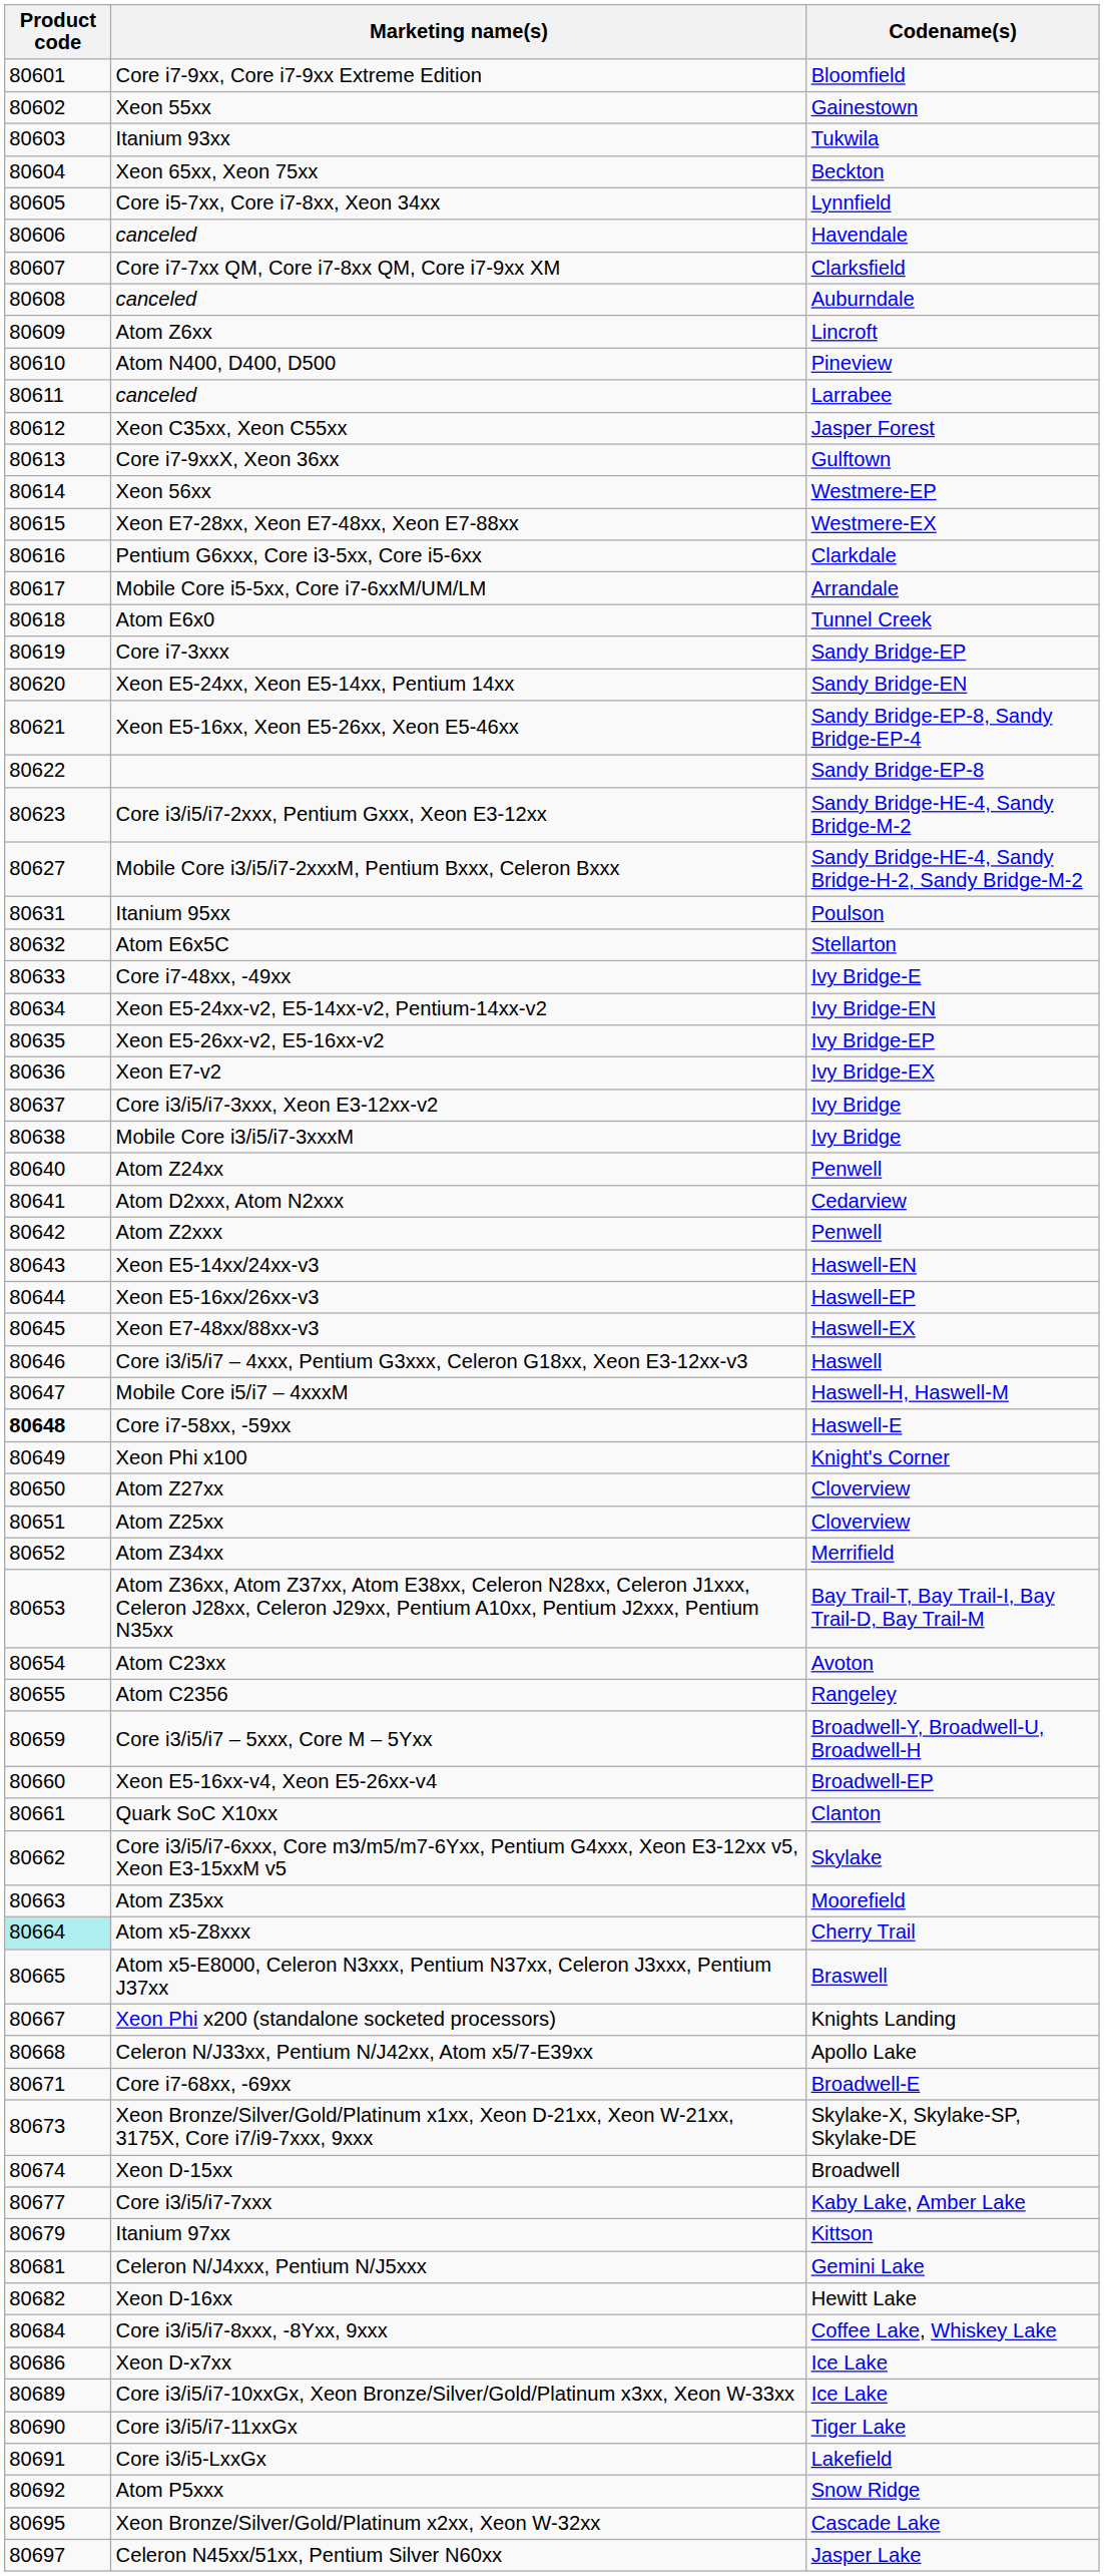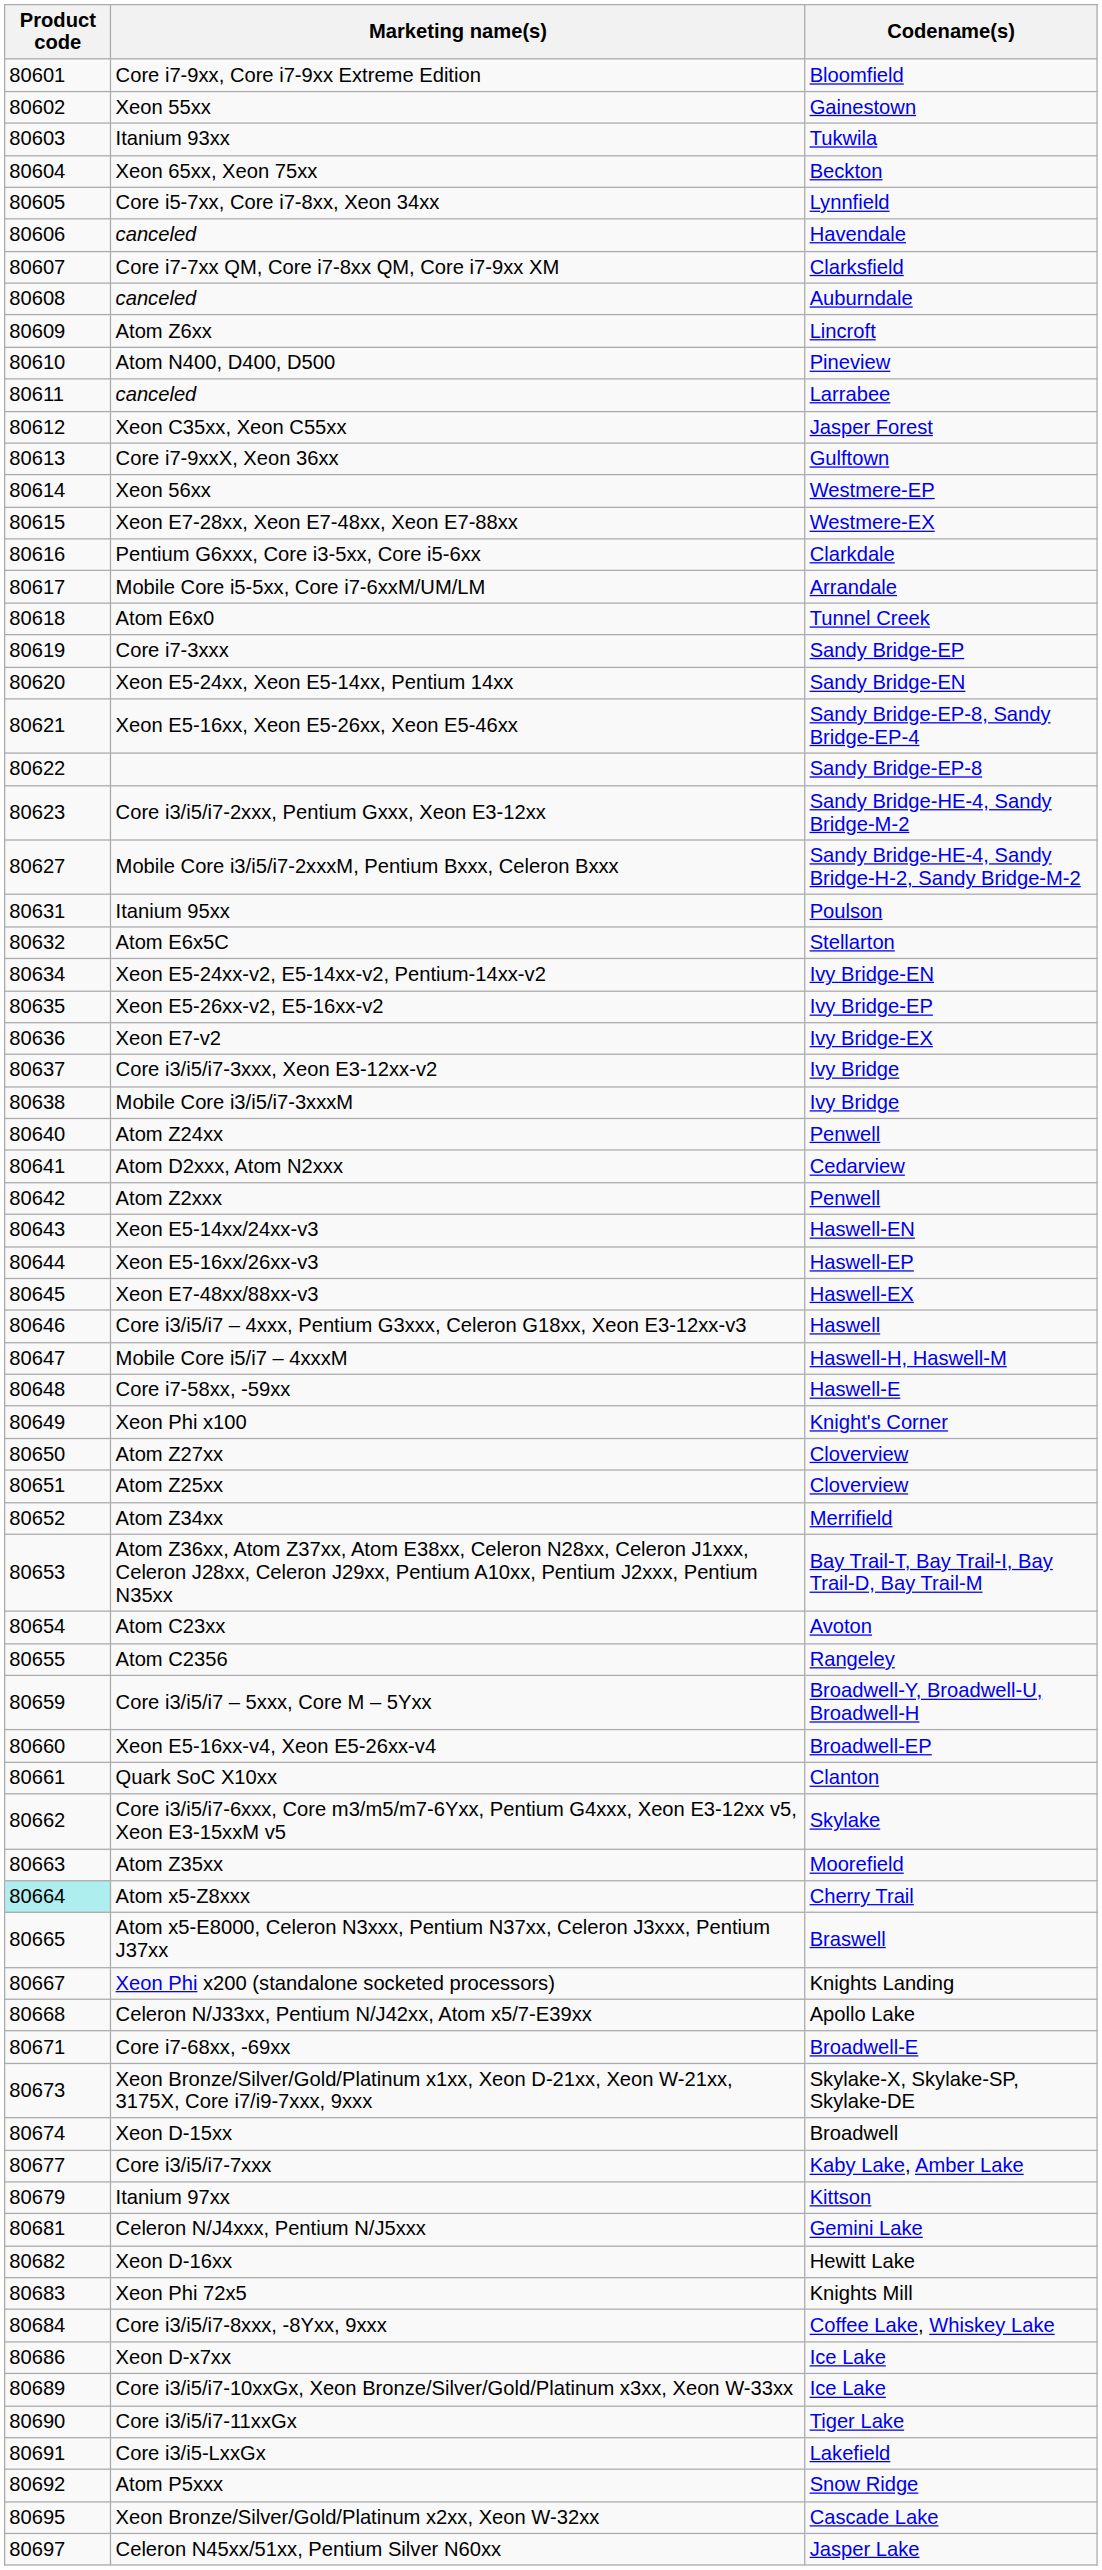- row: 80633 | Core i7-48xx, -49xx | Ivy Bridge-E
Core i7-58xx, -59xx | Product code: bold -> normal
+ row: 80683 | Xeon Phi 72x5 | Knights Mill
